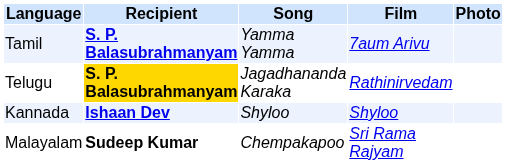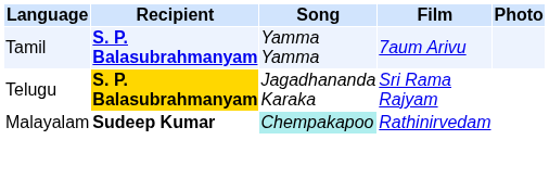Telugu | Film: Rathinirvedam -> Sri Rama Rajyam
- row: Kannada | Ishaan Dev | Shyloo | Shyloo
Malayalam | Song: no background -> paleturquoise background
Malayalam | Film: Sri Rama Rajyam -> Rathinirvedam
